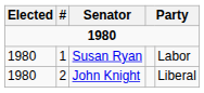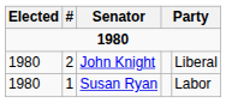rows swapped: Susan Ryan <-> John Knight
